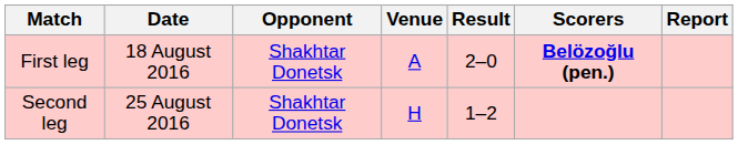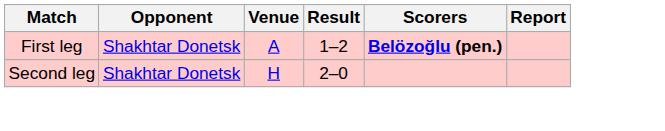- column: Date | 18 August 2016 | 25 August 2016
First leg | Result: 2–0 -> 1–2
Second leg | Result: 1–2 -> 2–0
